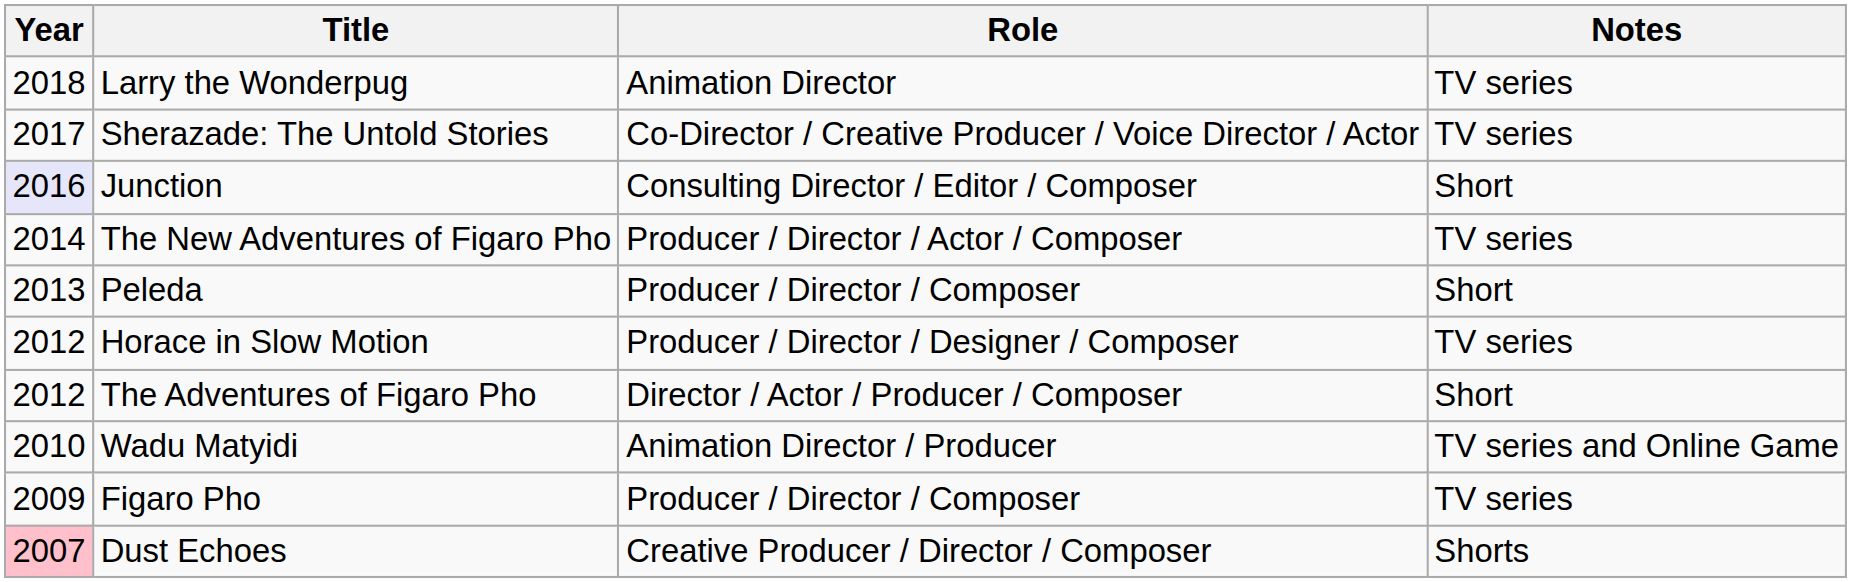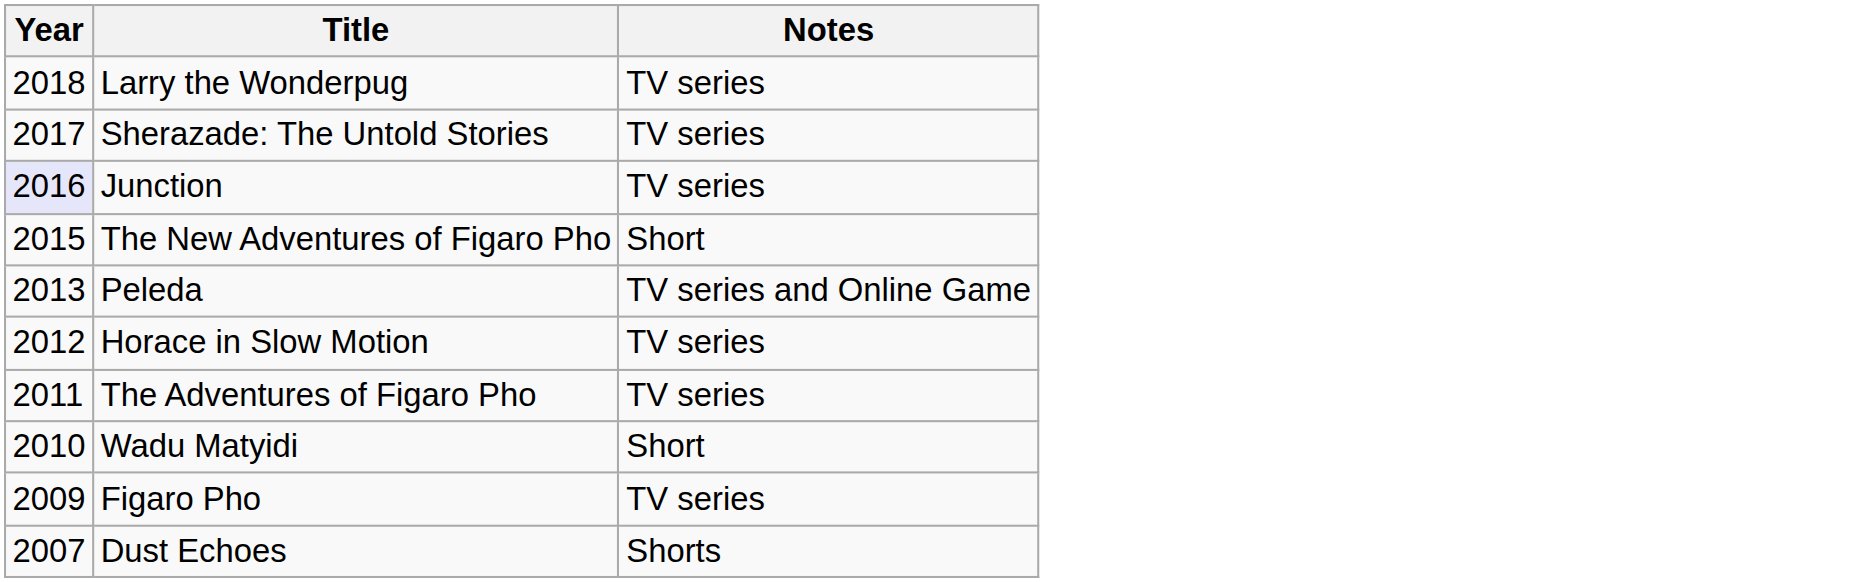- column: Role | Animation Director | Co-Director / Creative Producer / Voice Director / Actor | Consulting Director / Editor / Composer | Producer / Director / Actor / Composer | Producer / Director / Composer | Producer / Director / Designer / Composer | Director / Actor / Producer / Composer | Animation Director / Producer | Producer / Director / Composer | Creative Producer / Director / Composer
Junction | Notes: Short -> TV series
The New Adventures of Figaro Pho | Year: 2014 -> 2015
The New Adventures of Figaro Pho | Notes: TV series -> Short
Peleda | Notes: Short -> TV series and Online Game
The Adventures of Figaro Pho | Year: 2012 -> 2011
The Adventures of Figaro Pho | Notes: Short -> TV series
Wadu Matyidi | Notes: TV series and Online Game -> Short
Dust Echoes | Year: pink background -> no background
